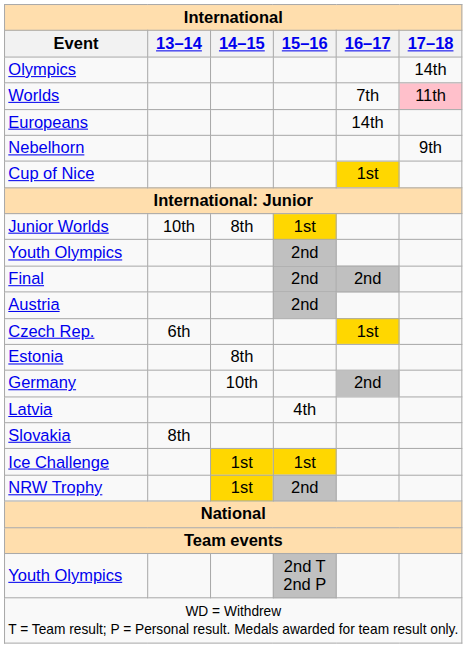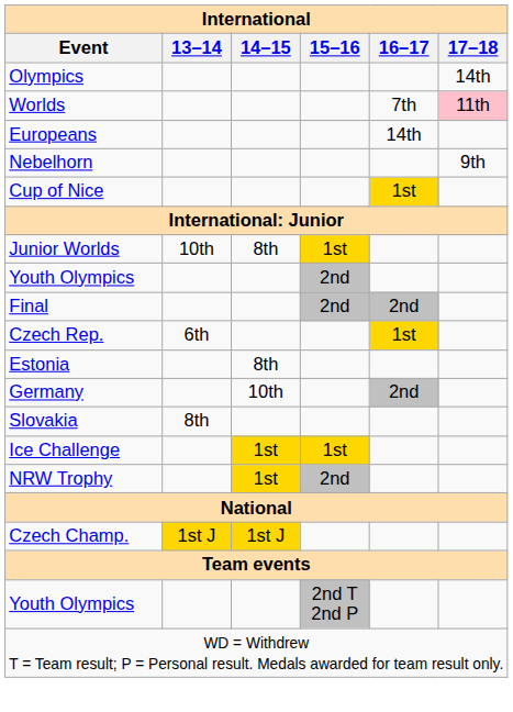- row: Austria | 2nd
- row: Latvia | 4th
+ row: Czech Champ. | 1st J | 1st J
